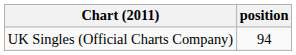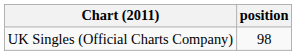UK Singles (Official Charts Company) | position: 94 -> 98
